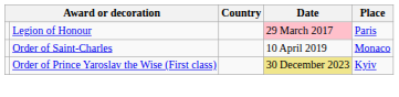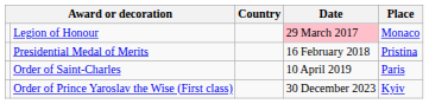Legion of Honour | Place: Paris -> Monaco
+ row: Presidential Medal of Merits | 16 February 2018 | Pristina
Order of Saint-Charles | Place: Monaco -> Paris
Order of Prince Yaroslav the Wise (First class) | Date: khaki background -> no background
